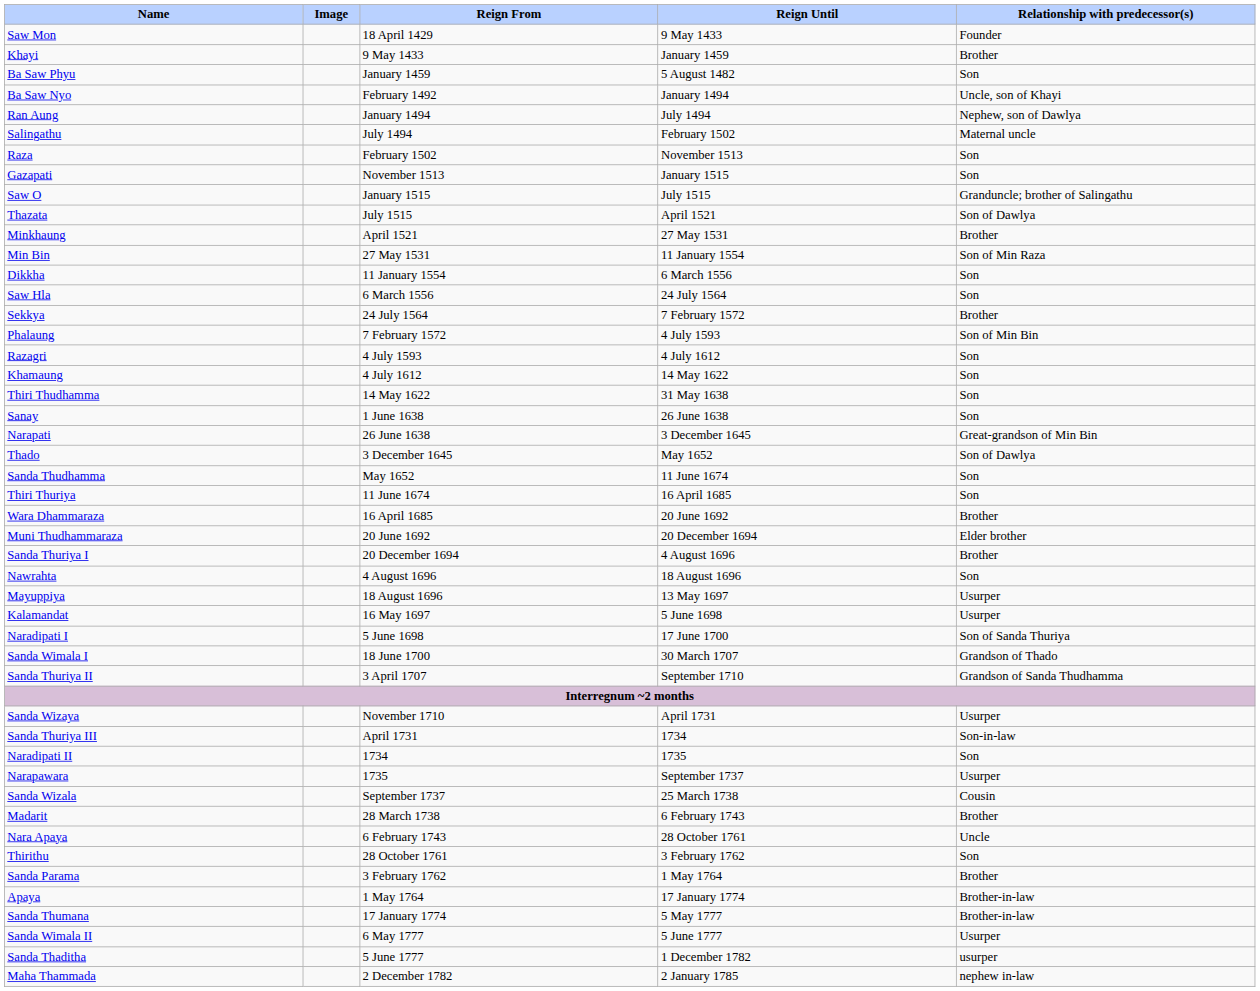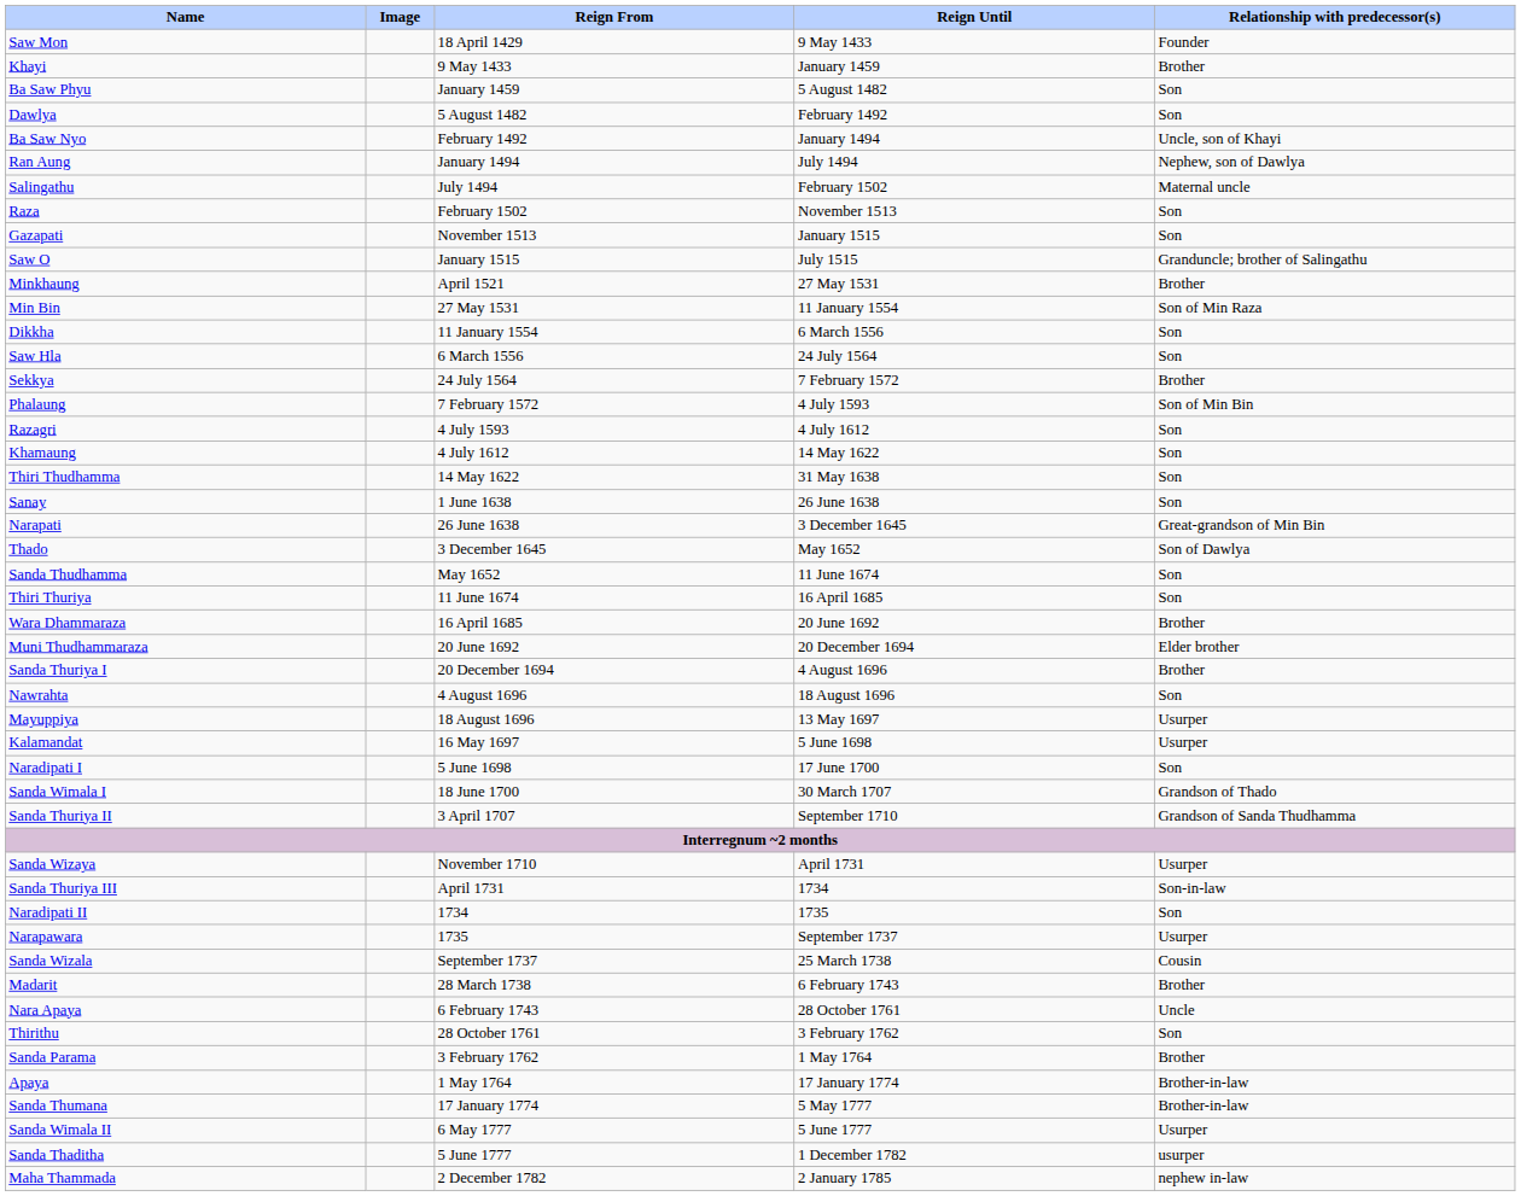+ row: Dawlya | 5 August 1482 | February 1492 | Son
- row: Thazata | July 1515 | April 1521 | Son of Dawlya
Naradipati I | Relationship with predecessor(s): Son of Sanda Thuriya -> Son
